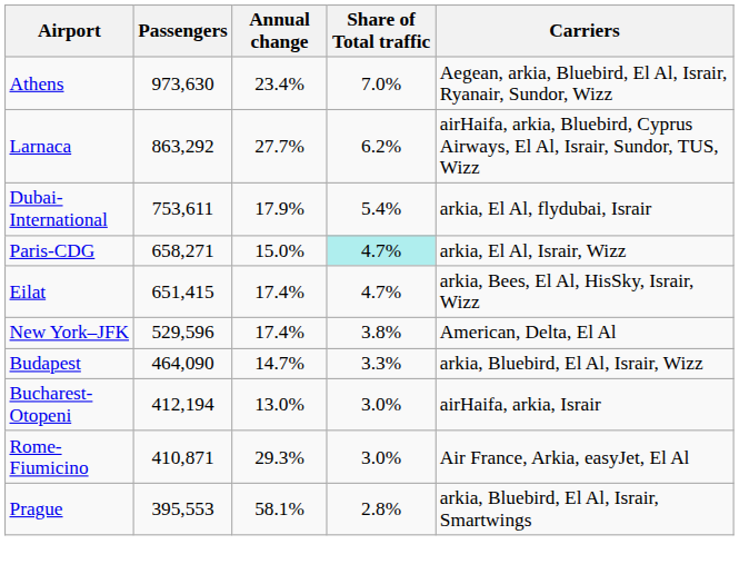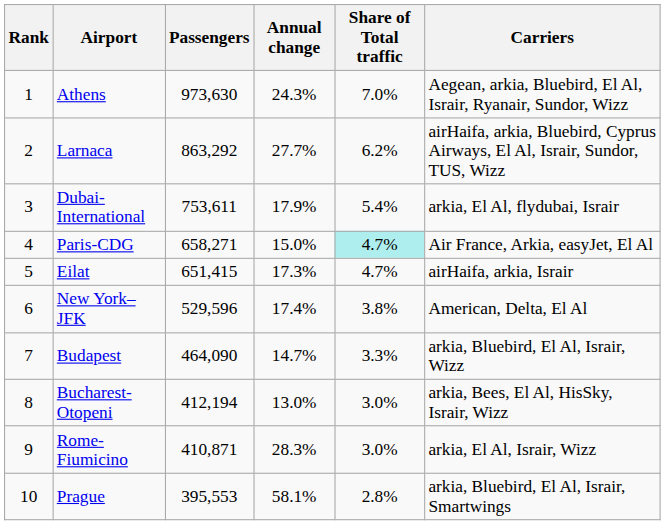+ column: Rank | 1 | 2 | 3 | 4 | 5 | 6 | 7 | 8 | 9 | 10
Athens | Annual change: 23.4% -> 24.3%
Paris-CDG | Carriers: arkia, El Al, Israir, Wizz -> Air France, Arkia, easyJet, El Al
Eilat | Annual change: 17.4% -> 17.3%
Eilat | Carriers: arkia, Bees, El Al, HisSky, Israir, Wizz -> airHaifa, arkia, Israir
Bucharest-Otopeni | Carriers: airHaifa, arkia, Israir -> arkia, Bees, El Al, HisSky, Israir, Wizz
Rome-Fiumicino | Annual change: 29.3% -> 28.3%
Rome-Fiumicino | Carriers: Air France, Arkia, easyJet, El Al -> arkia, El Al, Israir, Wizz
